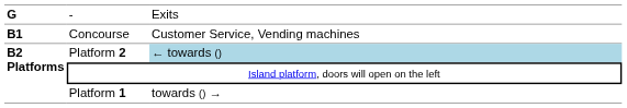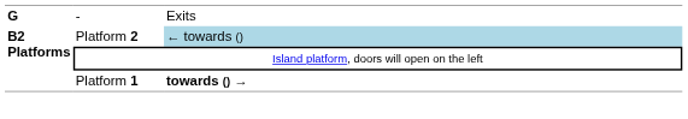- row: B1 | Concourse | Customer Service, Vending machines
Platform 1 | column 3: normal -> bold
